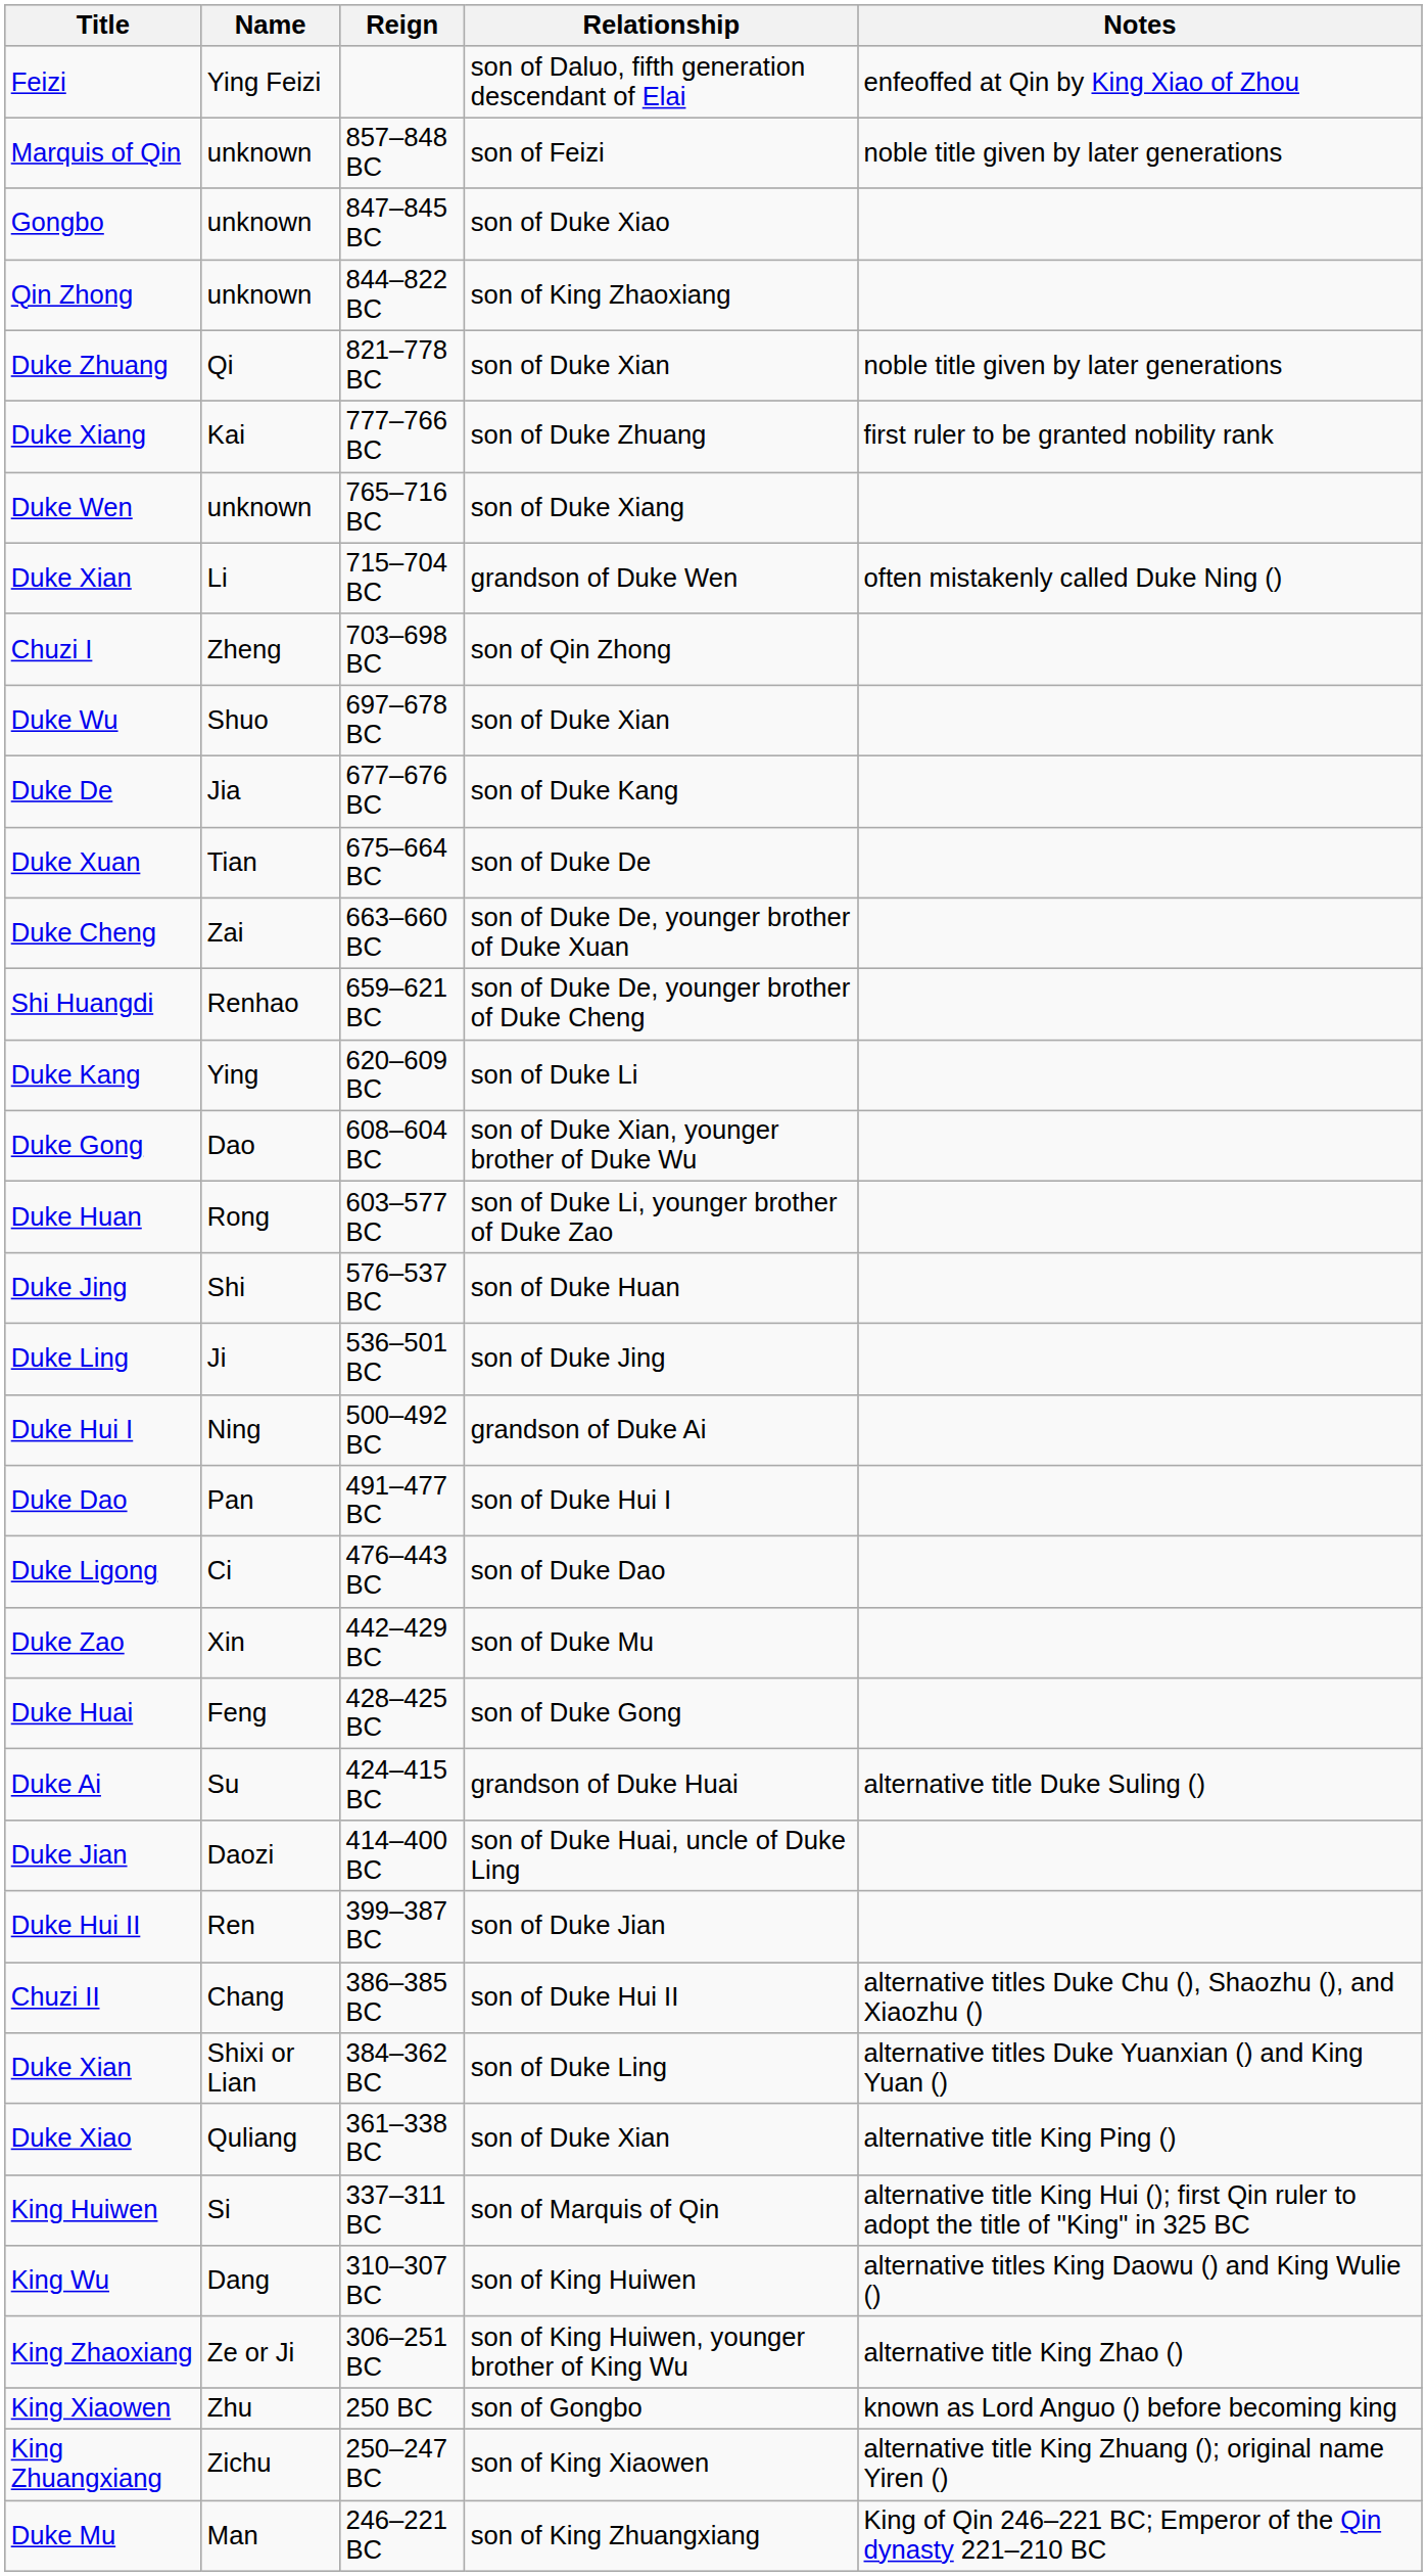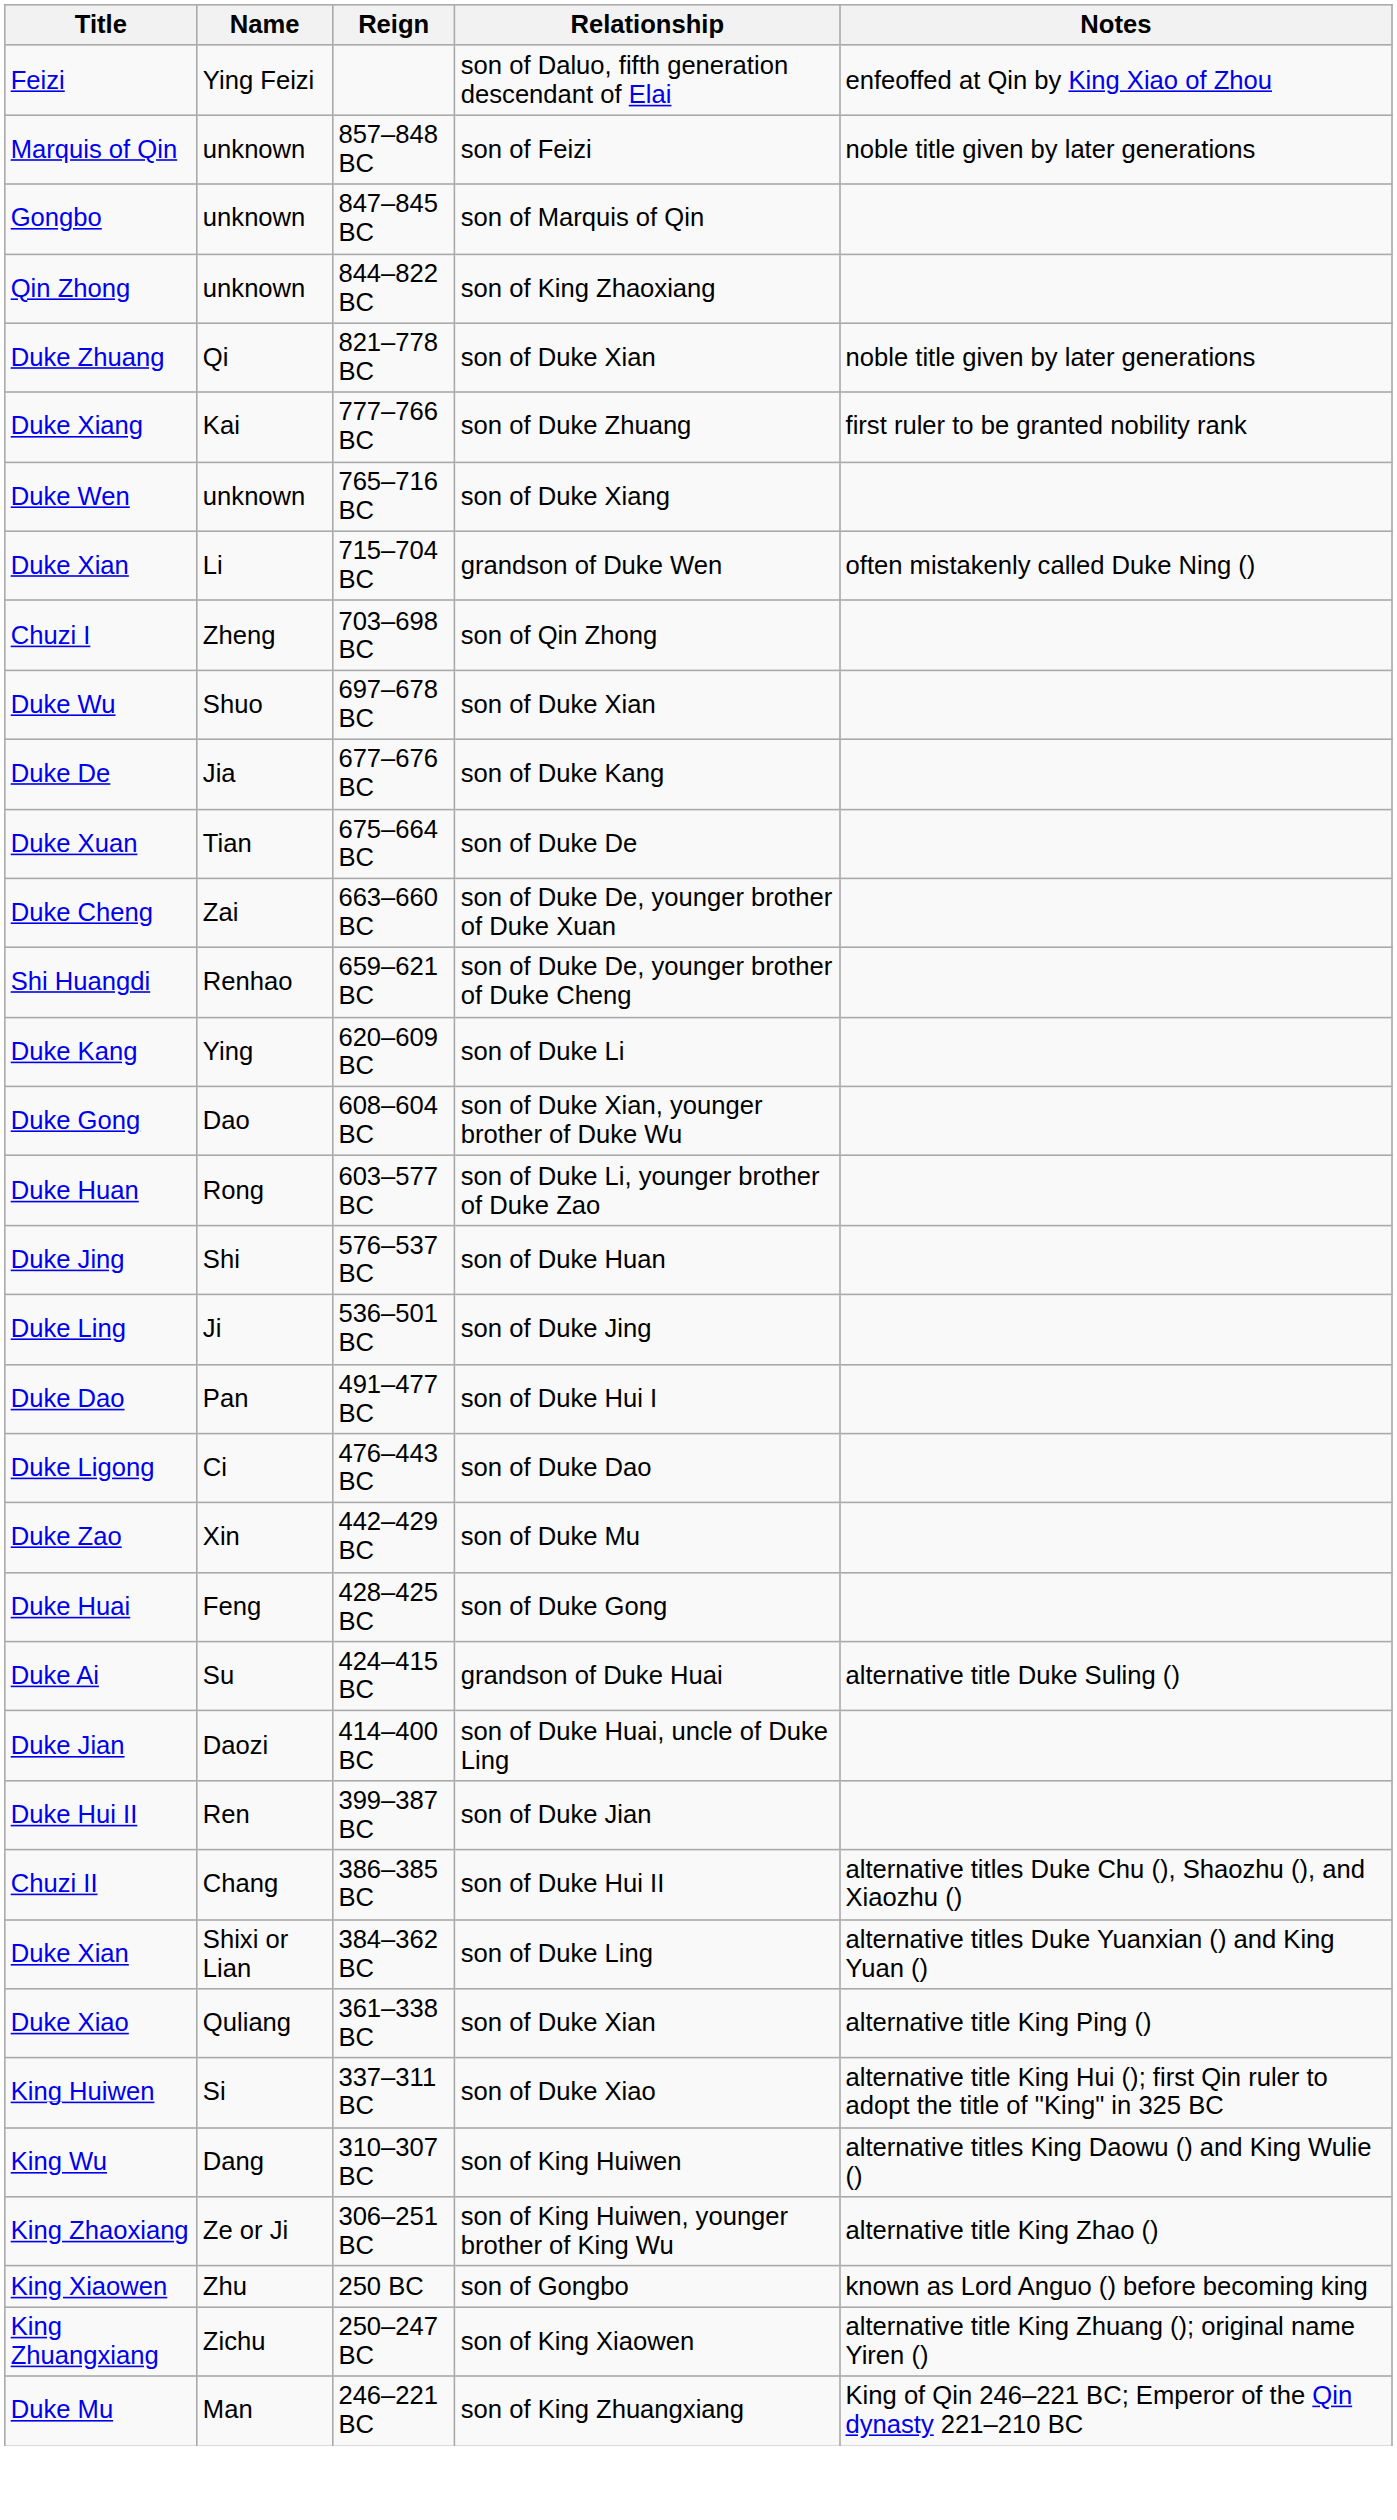847–845 BC | Relationship: son of Duke Xiao -> son of Marquis of Qin
- row: Duke Hui I | Ning | 500–492 BC | grandson of Duke Ai
337–311 BC | Relationship: son of Marquis of Qin -> son of Duke Xiao
